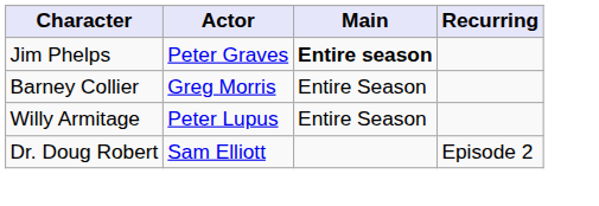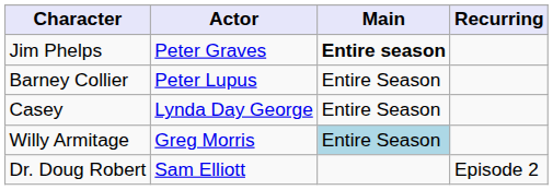Barney Collier | Actor: Greg Morris -> Peter Lupus
+ row: Casey | Lynda Day George | Entire Season
Willy Armitage | Actor: Peter Lupus -> Greg Morris
Willy Armitage | Main: no background -> lightblue background
